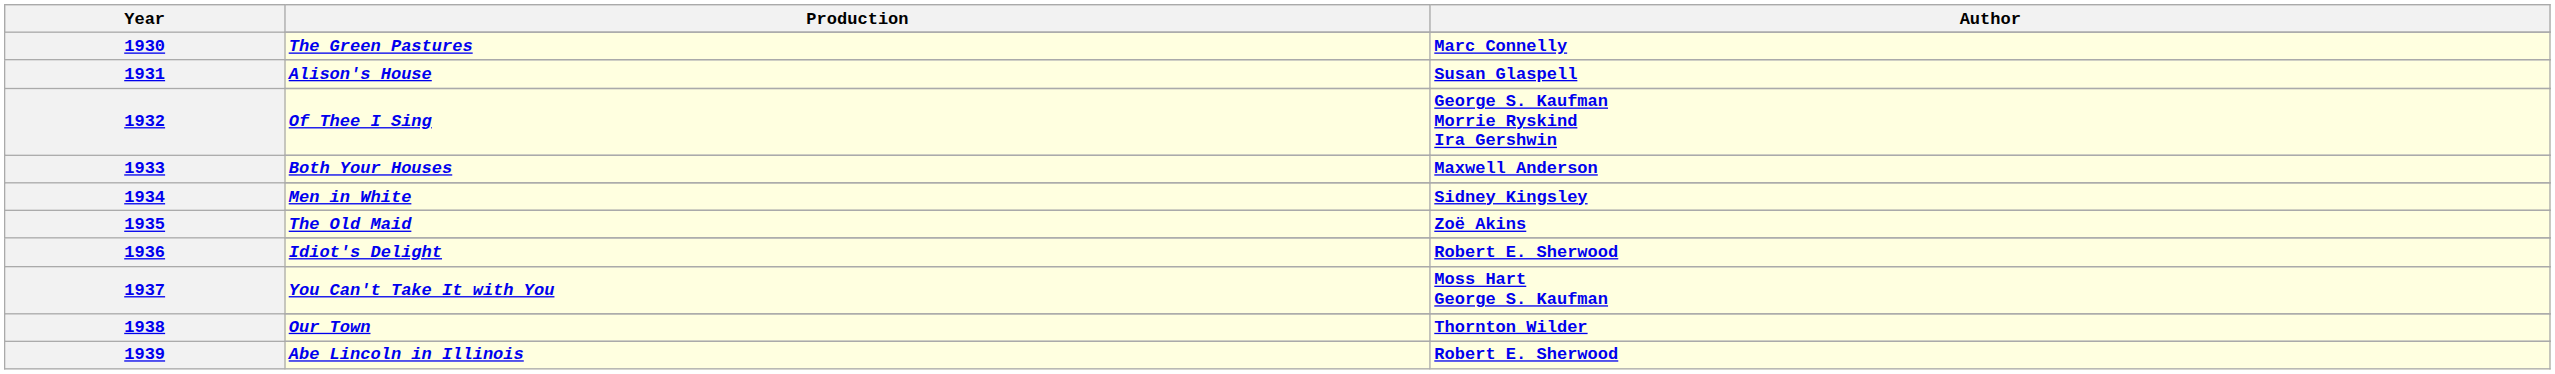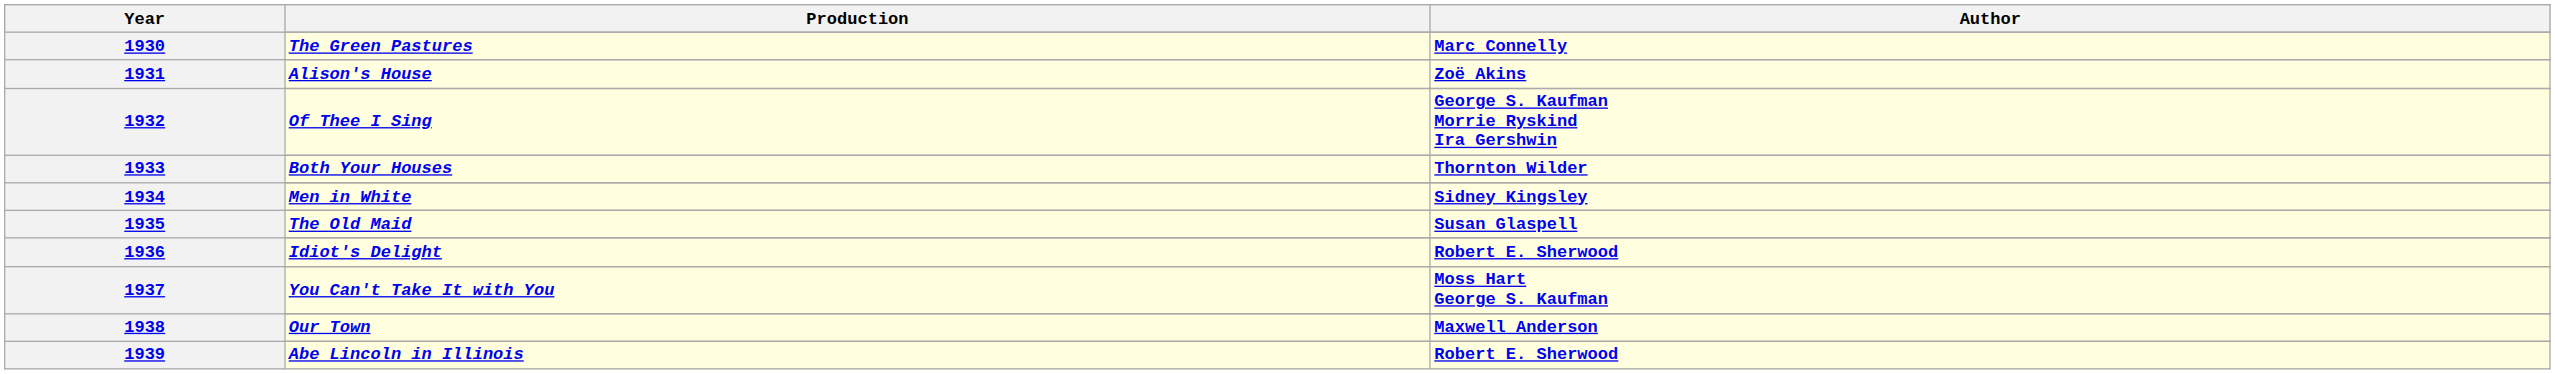Alison's House | Author: Susan Glaspell -> Zoë Akins
Both Your Houses | Author: Maxwell Anderson -> Thornton Wilder
The Old Maid | Author: Zoë Akins -> Susan Glaspell
Our Town | Author: Thornton Wilder -> Maxwell Anderson
